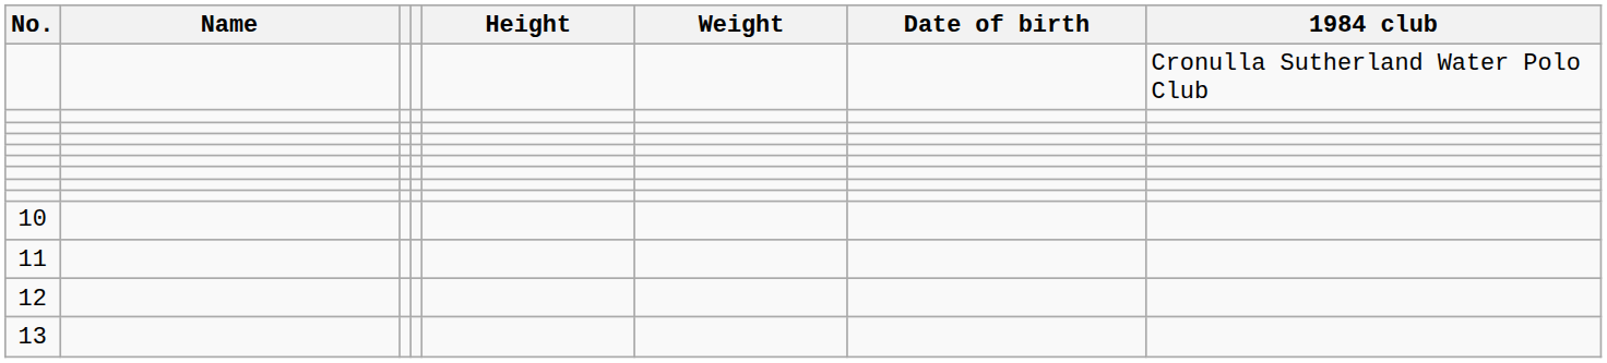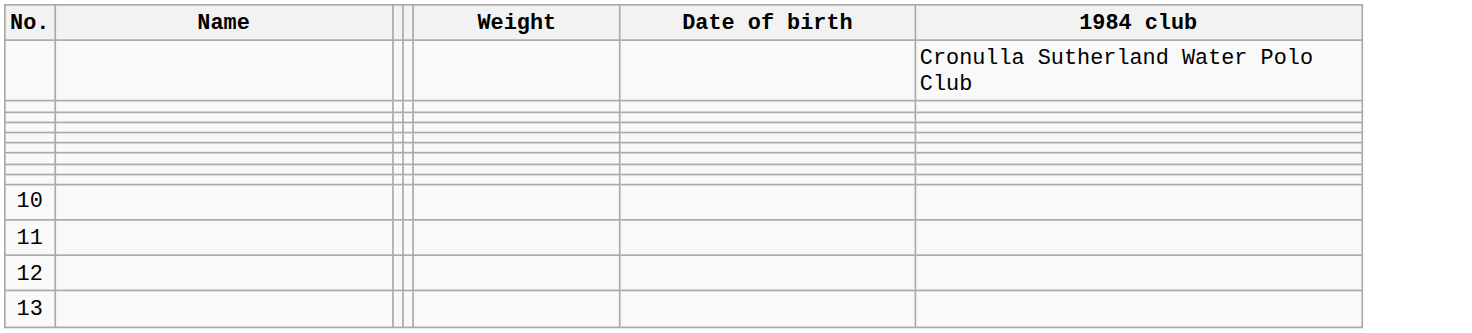- column: Height
